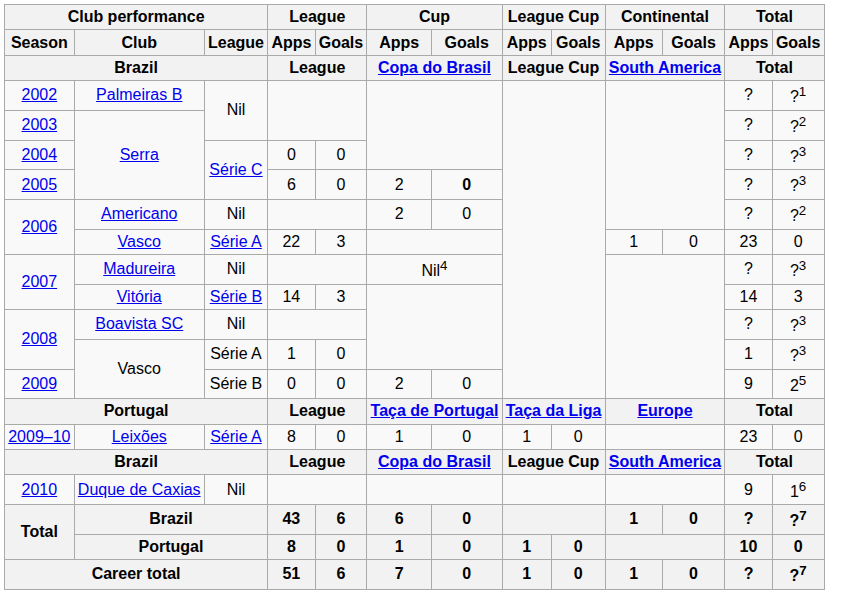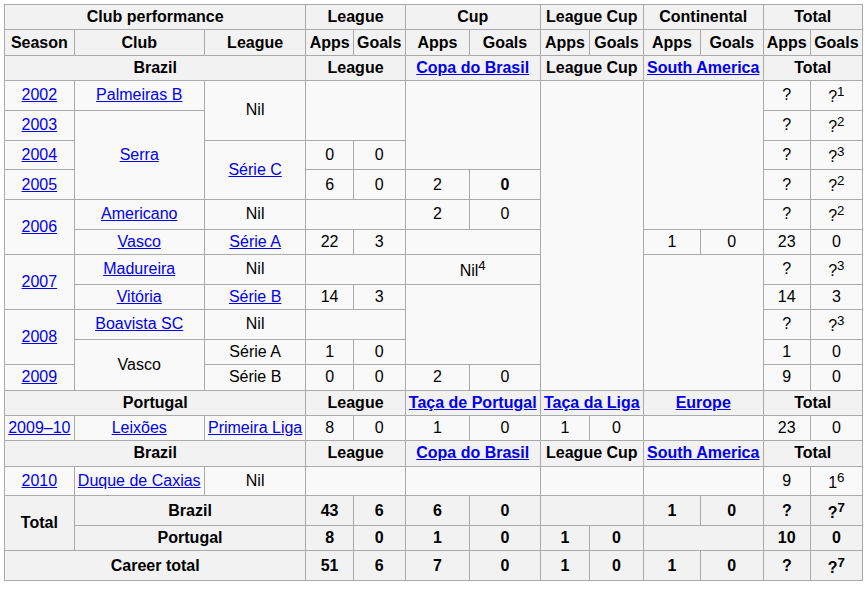2005 | Total / Goals: ?3 -> ?2
2008 / Vasco | Total / Goals: ?3 -> 0
2009 | Total / Goals: 25 -> 0
2009–10 | Club performance / League: Série A -> Primeira Liga
